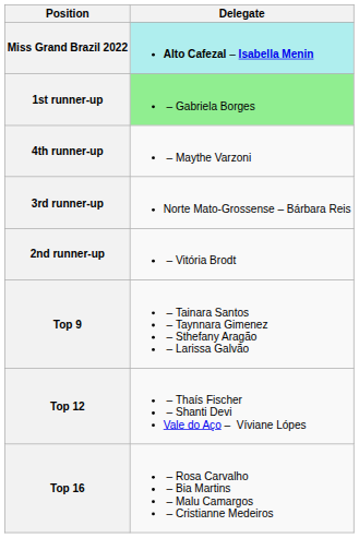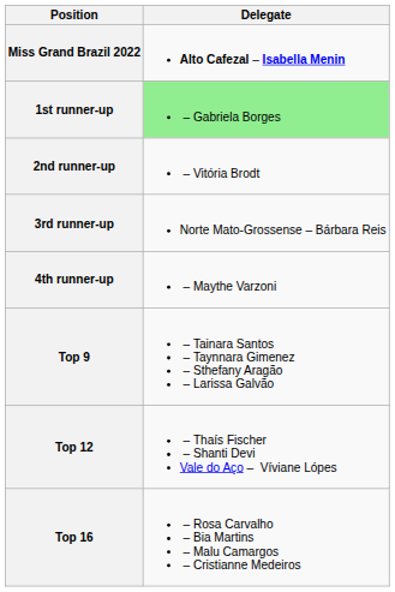Miss Grand Brazil 2022 | Delegate: paleturquoise background -> no background
rows swapped: 2nd runner-up <-> 4th runner-up
